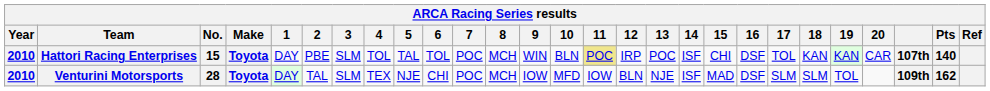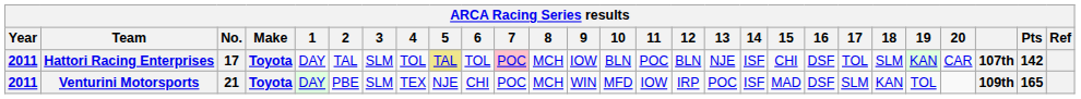Hattori Racing Enterprises | Year: 2010 -> 2011
Hattori Racing Enterprises | No.: 15 -> 17
Hattori Racing Enterprises | 2: PBE -> TAL
Hattori Racing Enterprises | 5: no background -> khaki background
Hattori Racing Enterprises | 7: no background -> pink background
Hattori Racing Enterprises | 9: WIN -> IOW
Hattori Racing Enterprises | 11: khaki background -> no background
Hattori Racing Enterprises | 12: IRP -> BLN
Hattori Racing Enterprises | 13: POC -> NJE
Hattori Racing Enterprises | 18: KAN -> SLM
Hattori Racing Enterprises | Pts: 140 -> 142
Venturini Motorsports | Year: 2010 -> 2011
Venturini Motorsports | No.: 28 -> 21
Venturini Motorsports | 2: TAL -> PBE
Venturini Motorsports | 9: IOW -> WIN
Venturini Motorsports | 12: BLN -> IRP
Venturini Motorsports | 13: NJE -> POC
Venturini Motorsports | 18: SLM -> KAN
Venturini Motorsports | Pts: 162 -> 165
